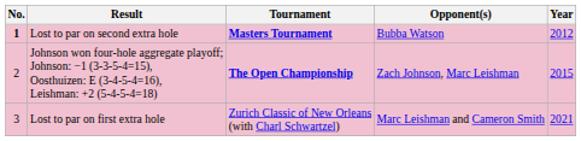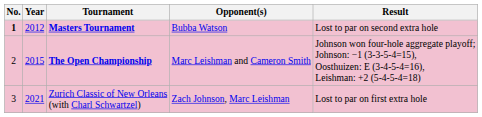columns swapped: Year <-> Result
The Open Championship | Opponent(s): Zach Johnson, Marc Leishman -> Marc Leishman and Cameron Smith
Zurich Classic of New Orleans (with Charl Schwartzel) | Opponent(s): Marc Leishman and Cameron Smith -> Zach Johnson, Marc Leishman
